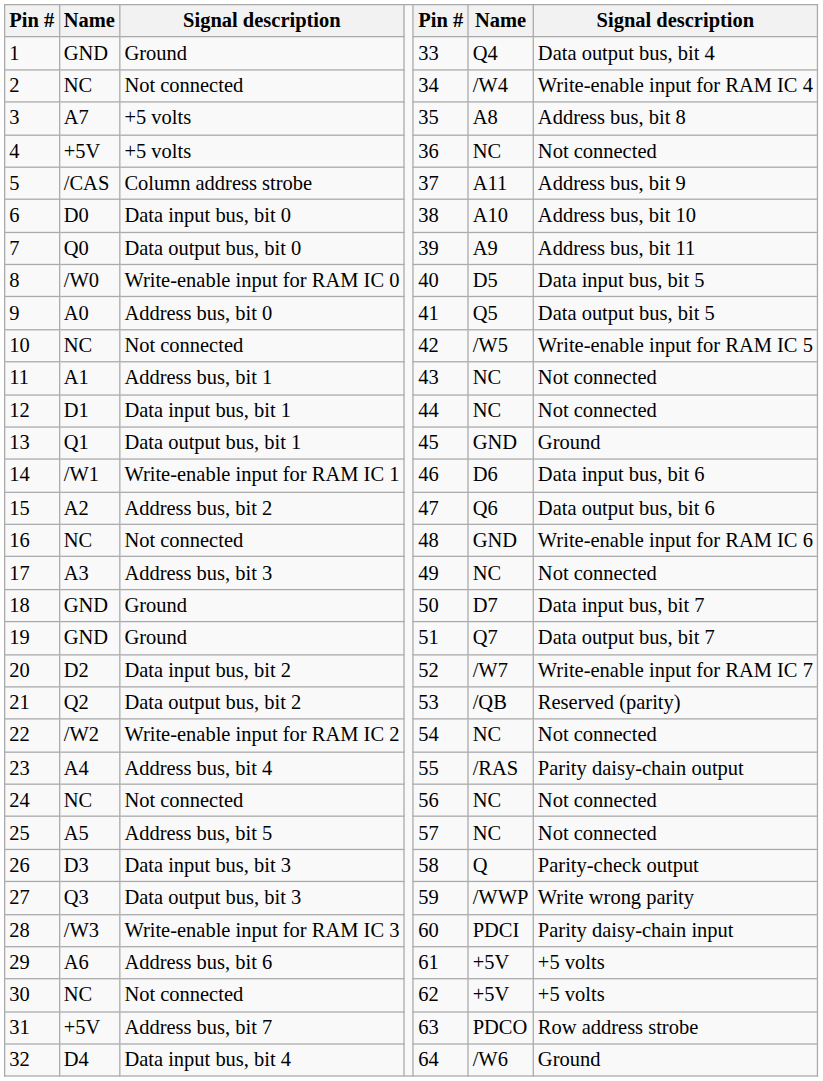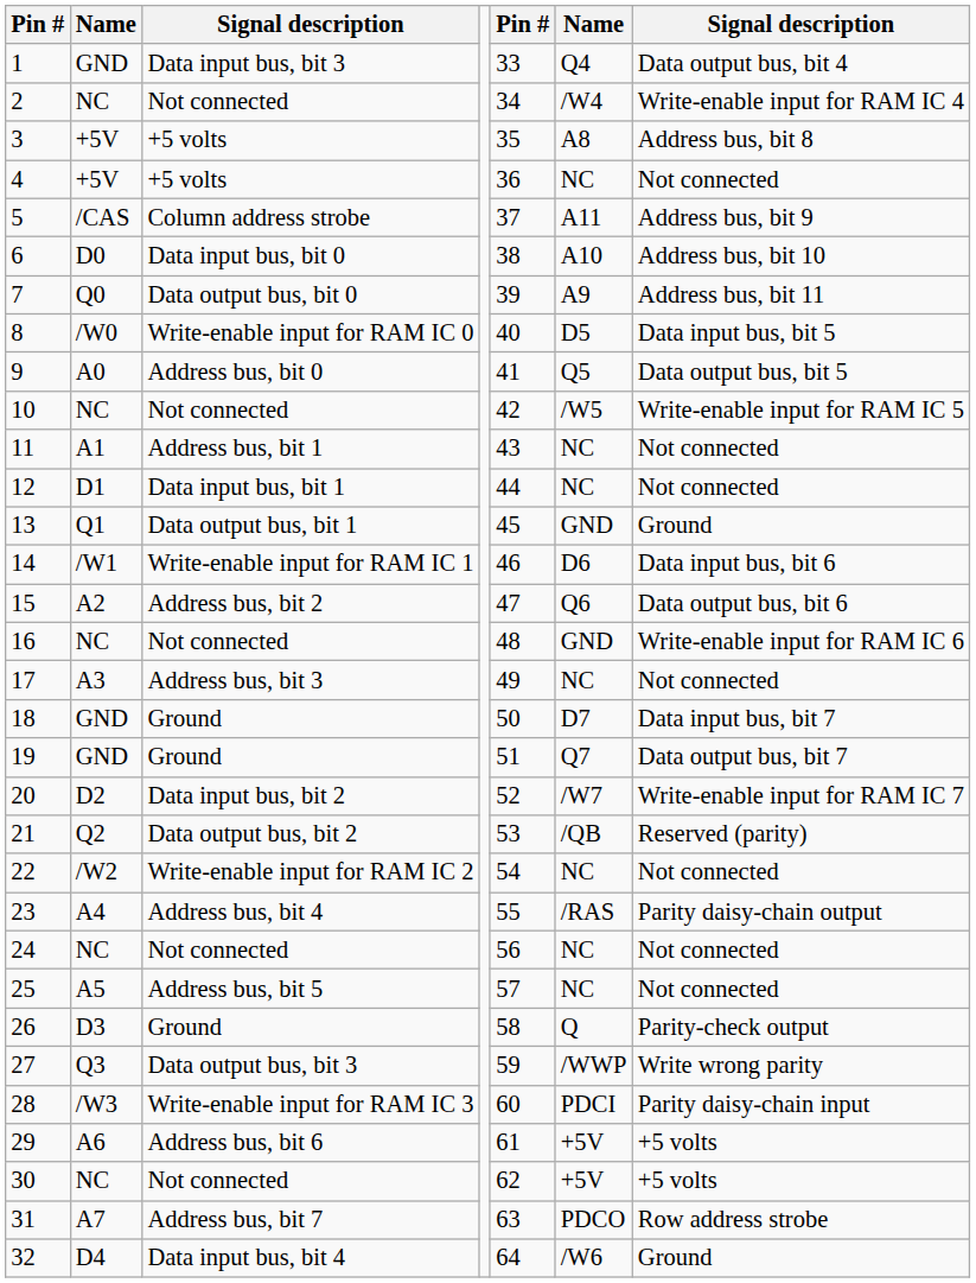1 | column 3: Ground -> Data input bus, bit 3
3 | column 2: A7 -> +5V
26 | column 3: Data input bus, bit 3 -> Ground
31 | column 2: +5V -> A7
